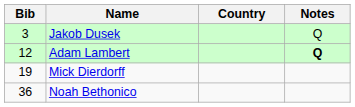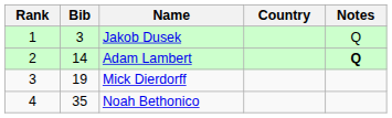+ column: Rank | 1 | 2 | 3 | 4
Adam Lambert | Bib: 12 -> 14
Noah Bethonico | Bib: 36 -> 35
